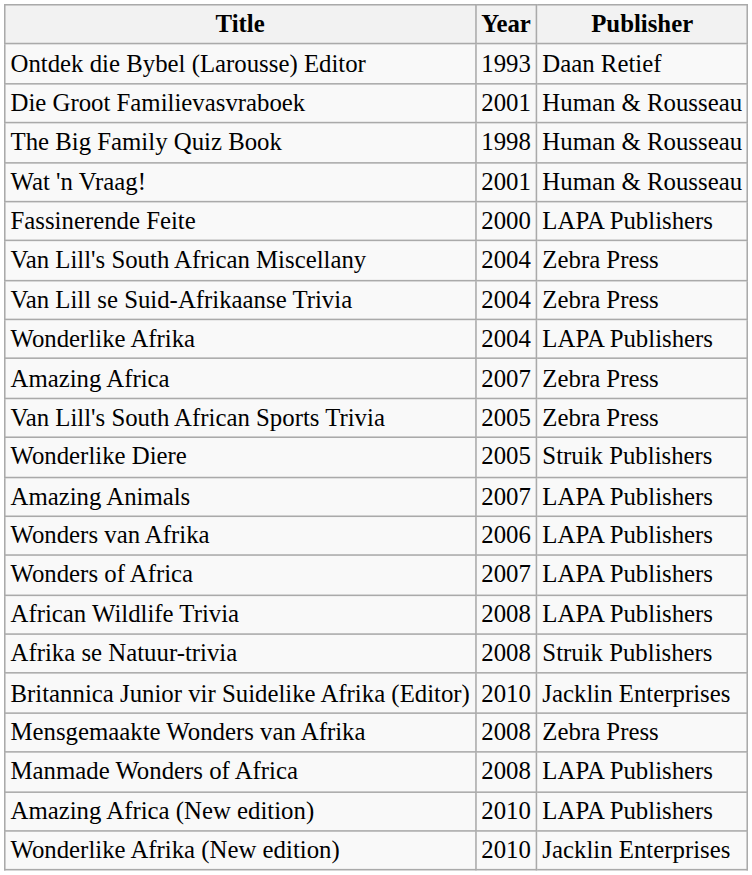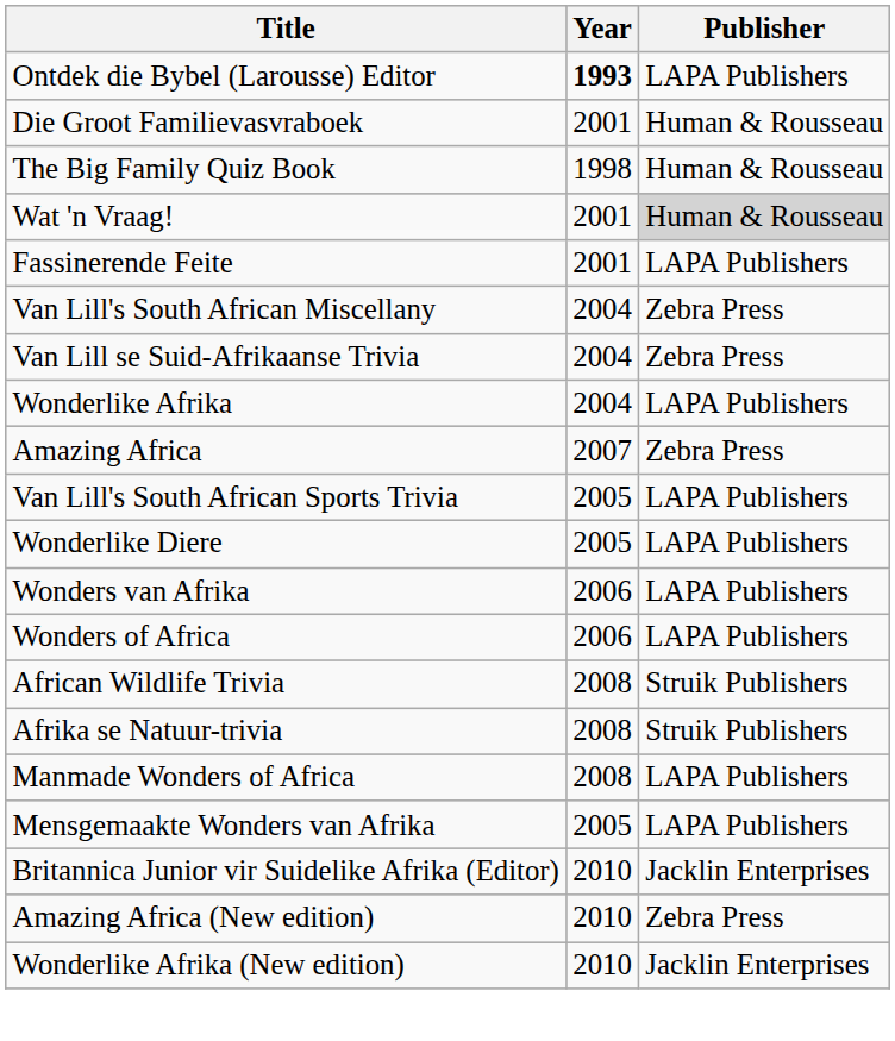Ontdek die Bybel (Larousse) Editor | Year: normal -> bold
Ontdek die Bybel (Larousse) Editor | Publisher: Daan Retief -> LAPA Publishers
Wat 'n Vraag! | Publisher: no background -> lightgrey background
Fassinerende Feite | Year: 2000 -> 2001
Van Lill's South African Sports Trivia | Publisher: Zebra Press -> LAPA Publishers
Wonderlike Diere | Publisher: Struik Publishers -> LAPA Publishers
- row: Amazing Animals | 2007 | LAPA Publishers
Wonders of Africa | Year: 2007 -> 2006
African Wildlife Trivia | Publisher: LAPA Publishers -> Struik Publishers
rows swapped: Manmade Wonders of Africa <-> Britannica Junior vir Suidelike Afrika (Editor)
Mensgemaakte Wonders van Afrika | Year: 2008 -> 2005
Mensgemaakte Wonders van Afrika | Publisher: Zebra Press -> LAPA Publishers
Amazing Africa (New edition) | Publisher: LAPA Publishers -> Zebra Press
